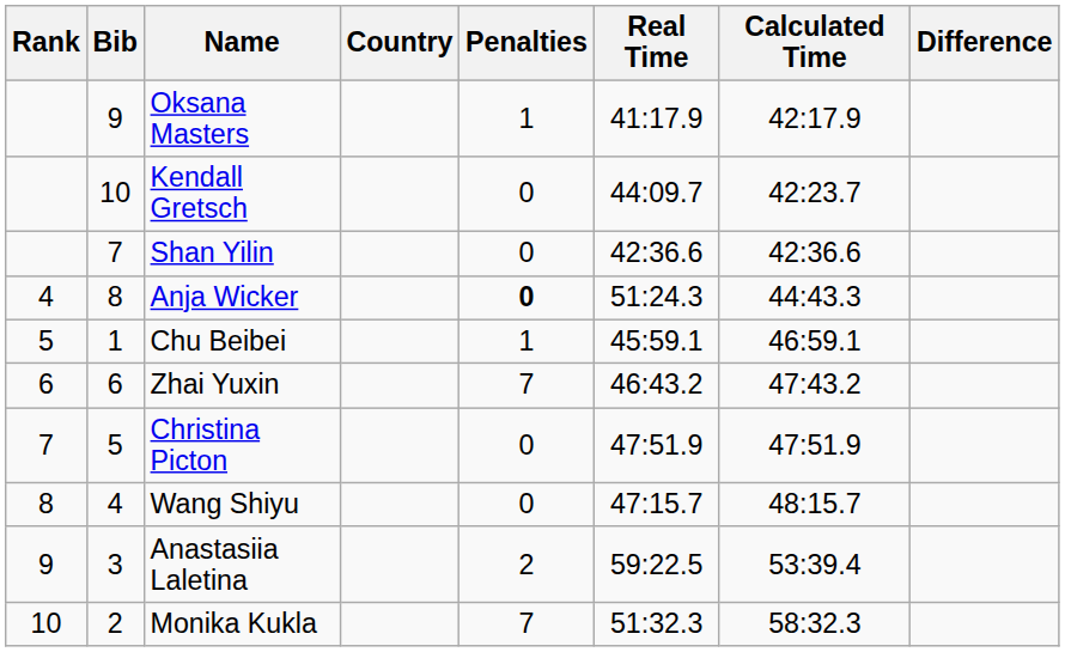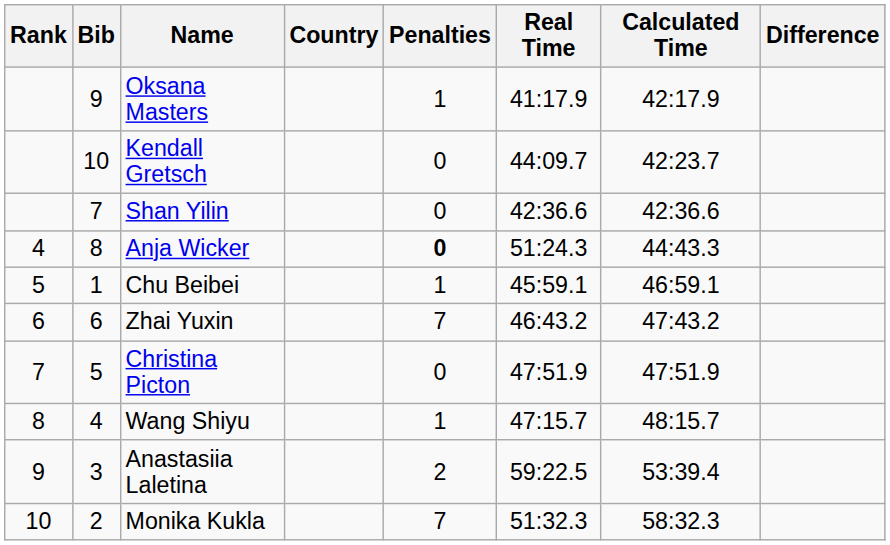Wang Shiyu | Penalties: 0 -> 1
